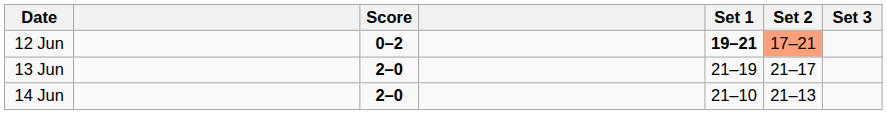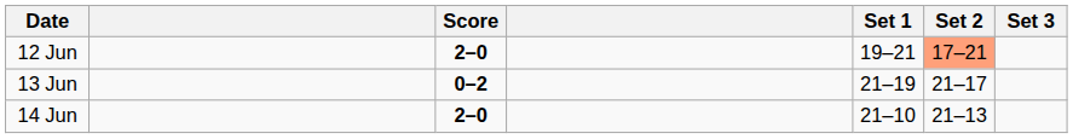12 Jun | Score: 0–2 -> 2–0
12 Jun | Set 1: bold -> normal
13 Jun | Score: 2–0 -> 0–2
